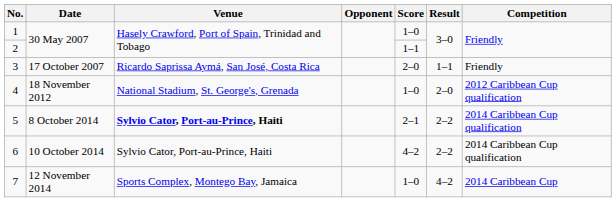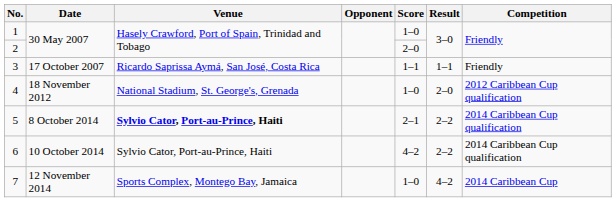2 | Score: 1–1 -> 2–0
3 | Score: 2–0 -> 1–1
